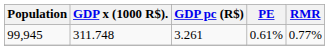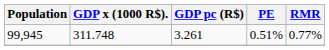99,945 | PE: 0.61% -> 0.51%
